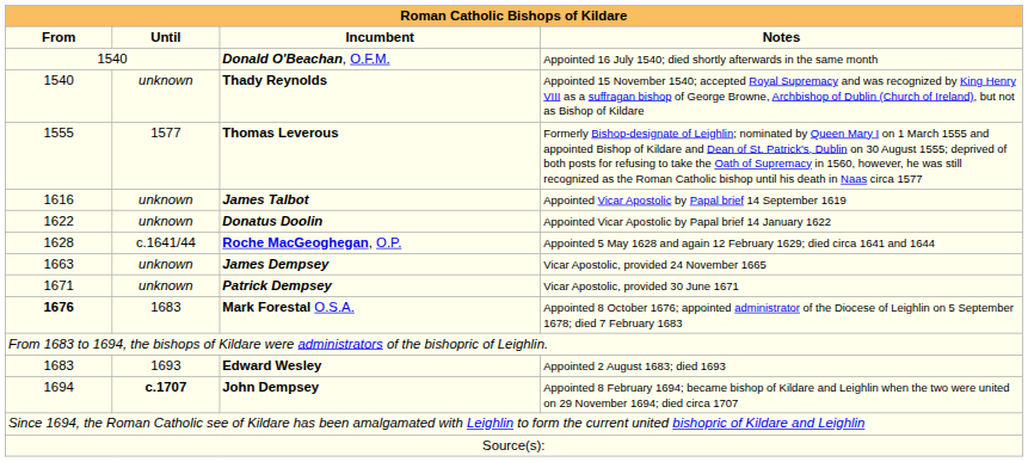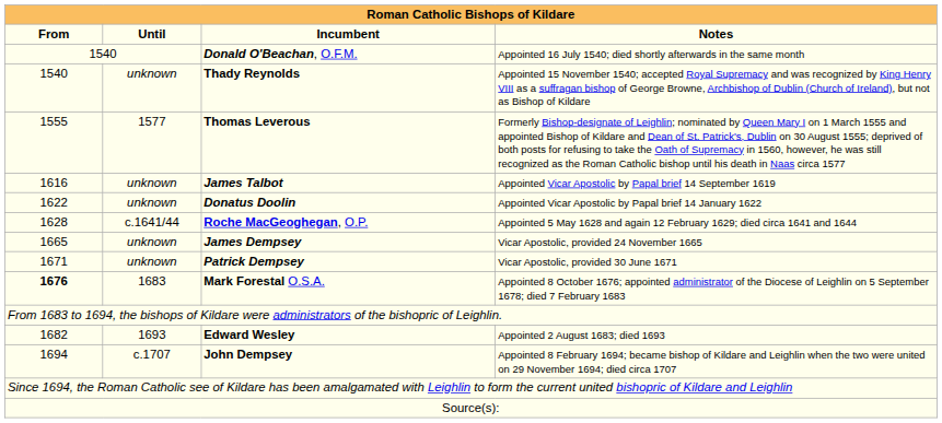James Dempsey | From: 1663 -> 1665
Edward Wesley | From: 1683 -> 1682
John Dempsey | Until: bold -> normal
